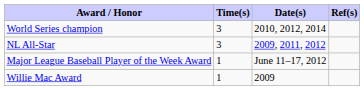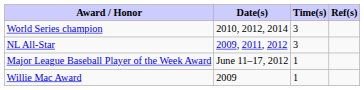columns swapped: Time(s) <-> Date(s)
